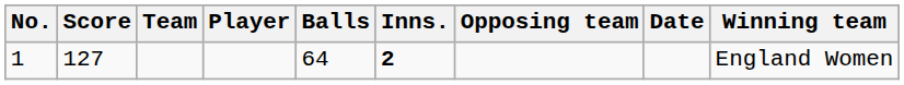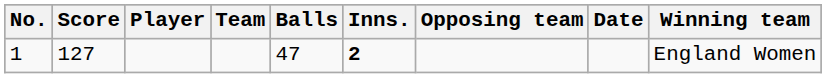columns swapped: Player <-> Team
1 | Balls: 64 -> 47
